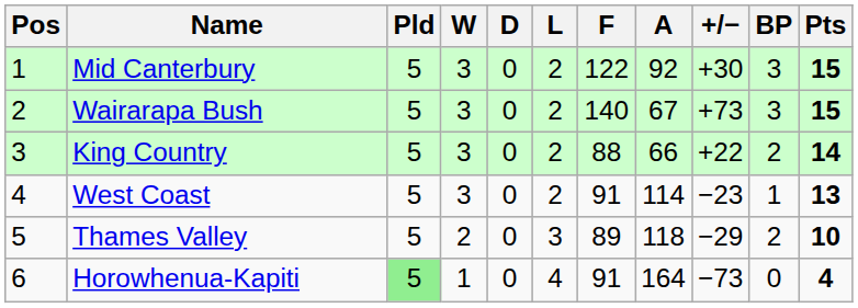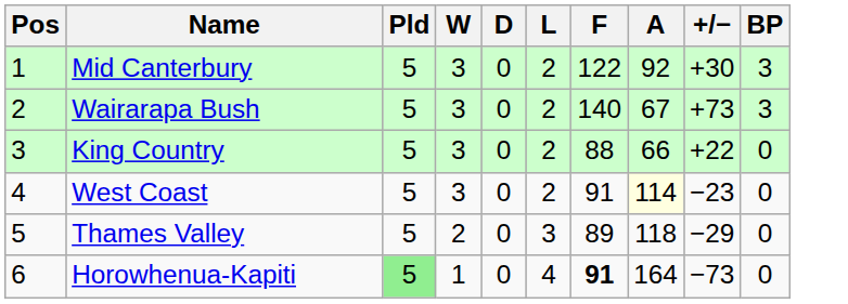- column: Pts | 15 | 15 | 14 | 13 | 10 | 4
King Country | BP: 2 -> 0
West Coast | A: no background -> lightyellow background
West Coast | BP: 1 -> 0
Thames Valley | BP: 2 -> 0
Horowhenua-Kapiti | F: normal -> bold
